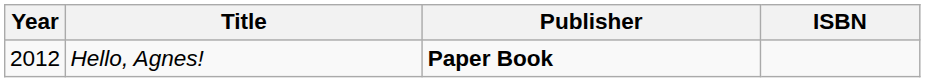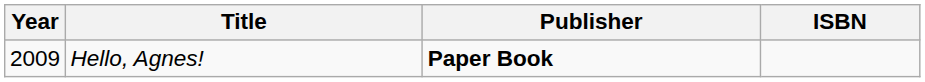Hello, Agnes! | Year: 2012 -> 2009
